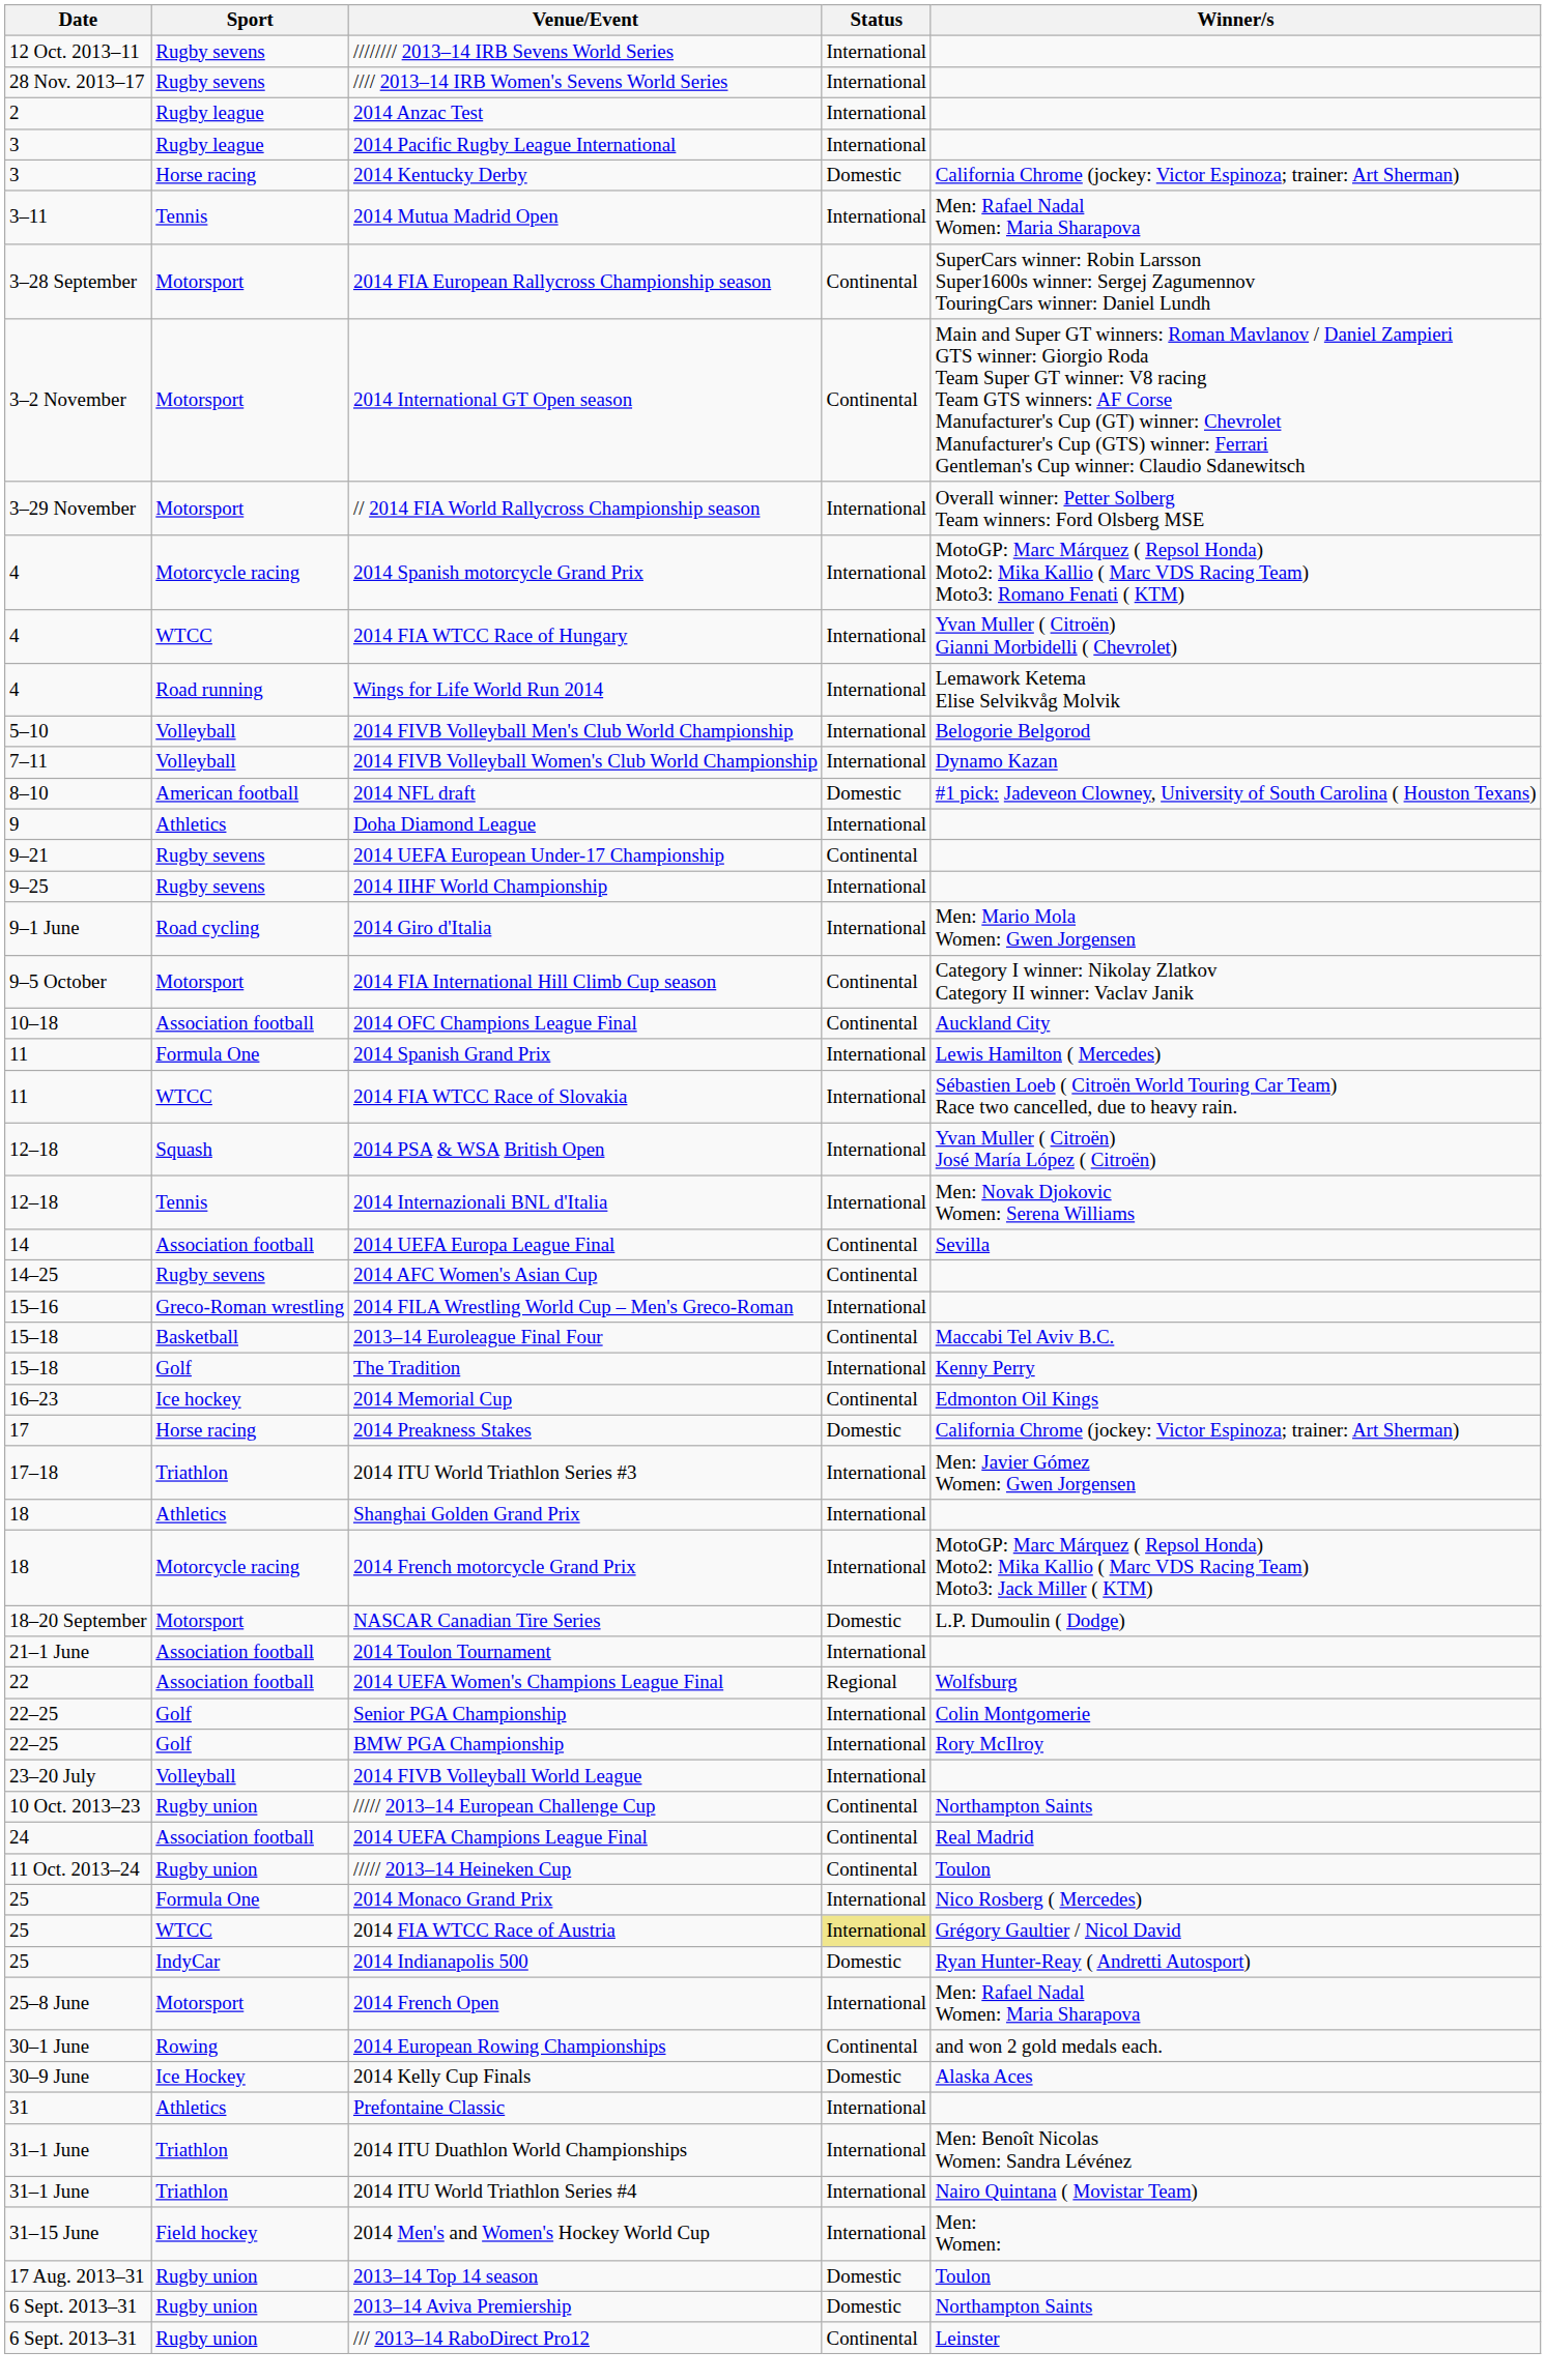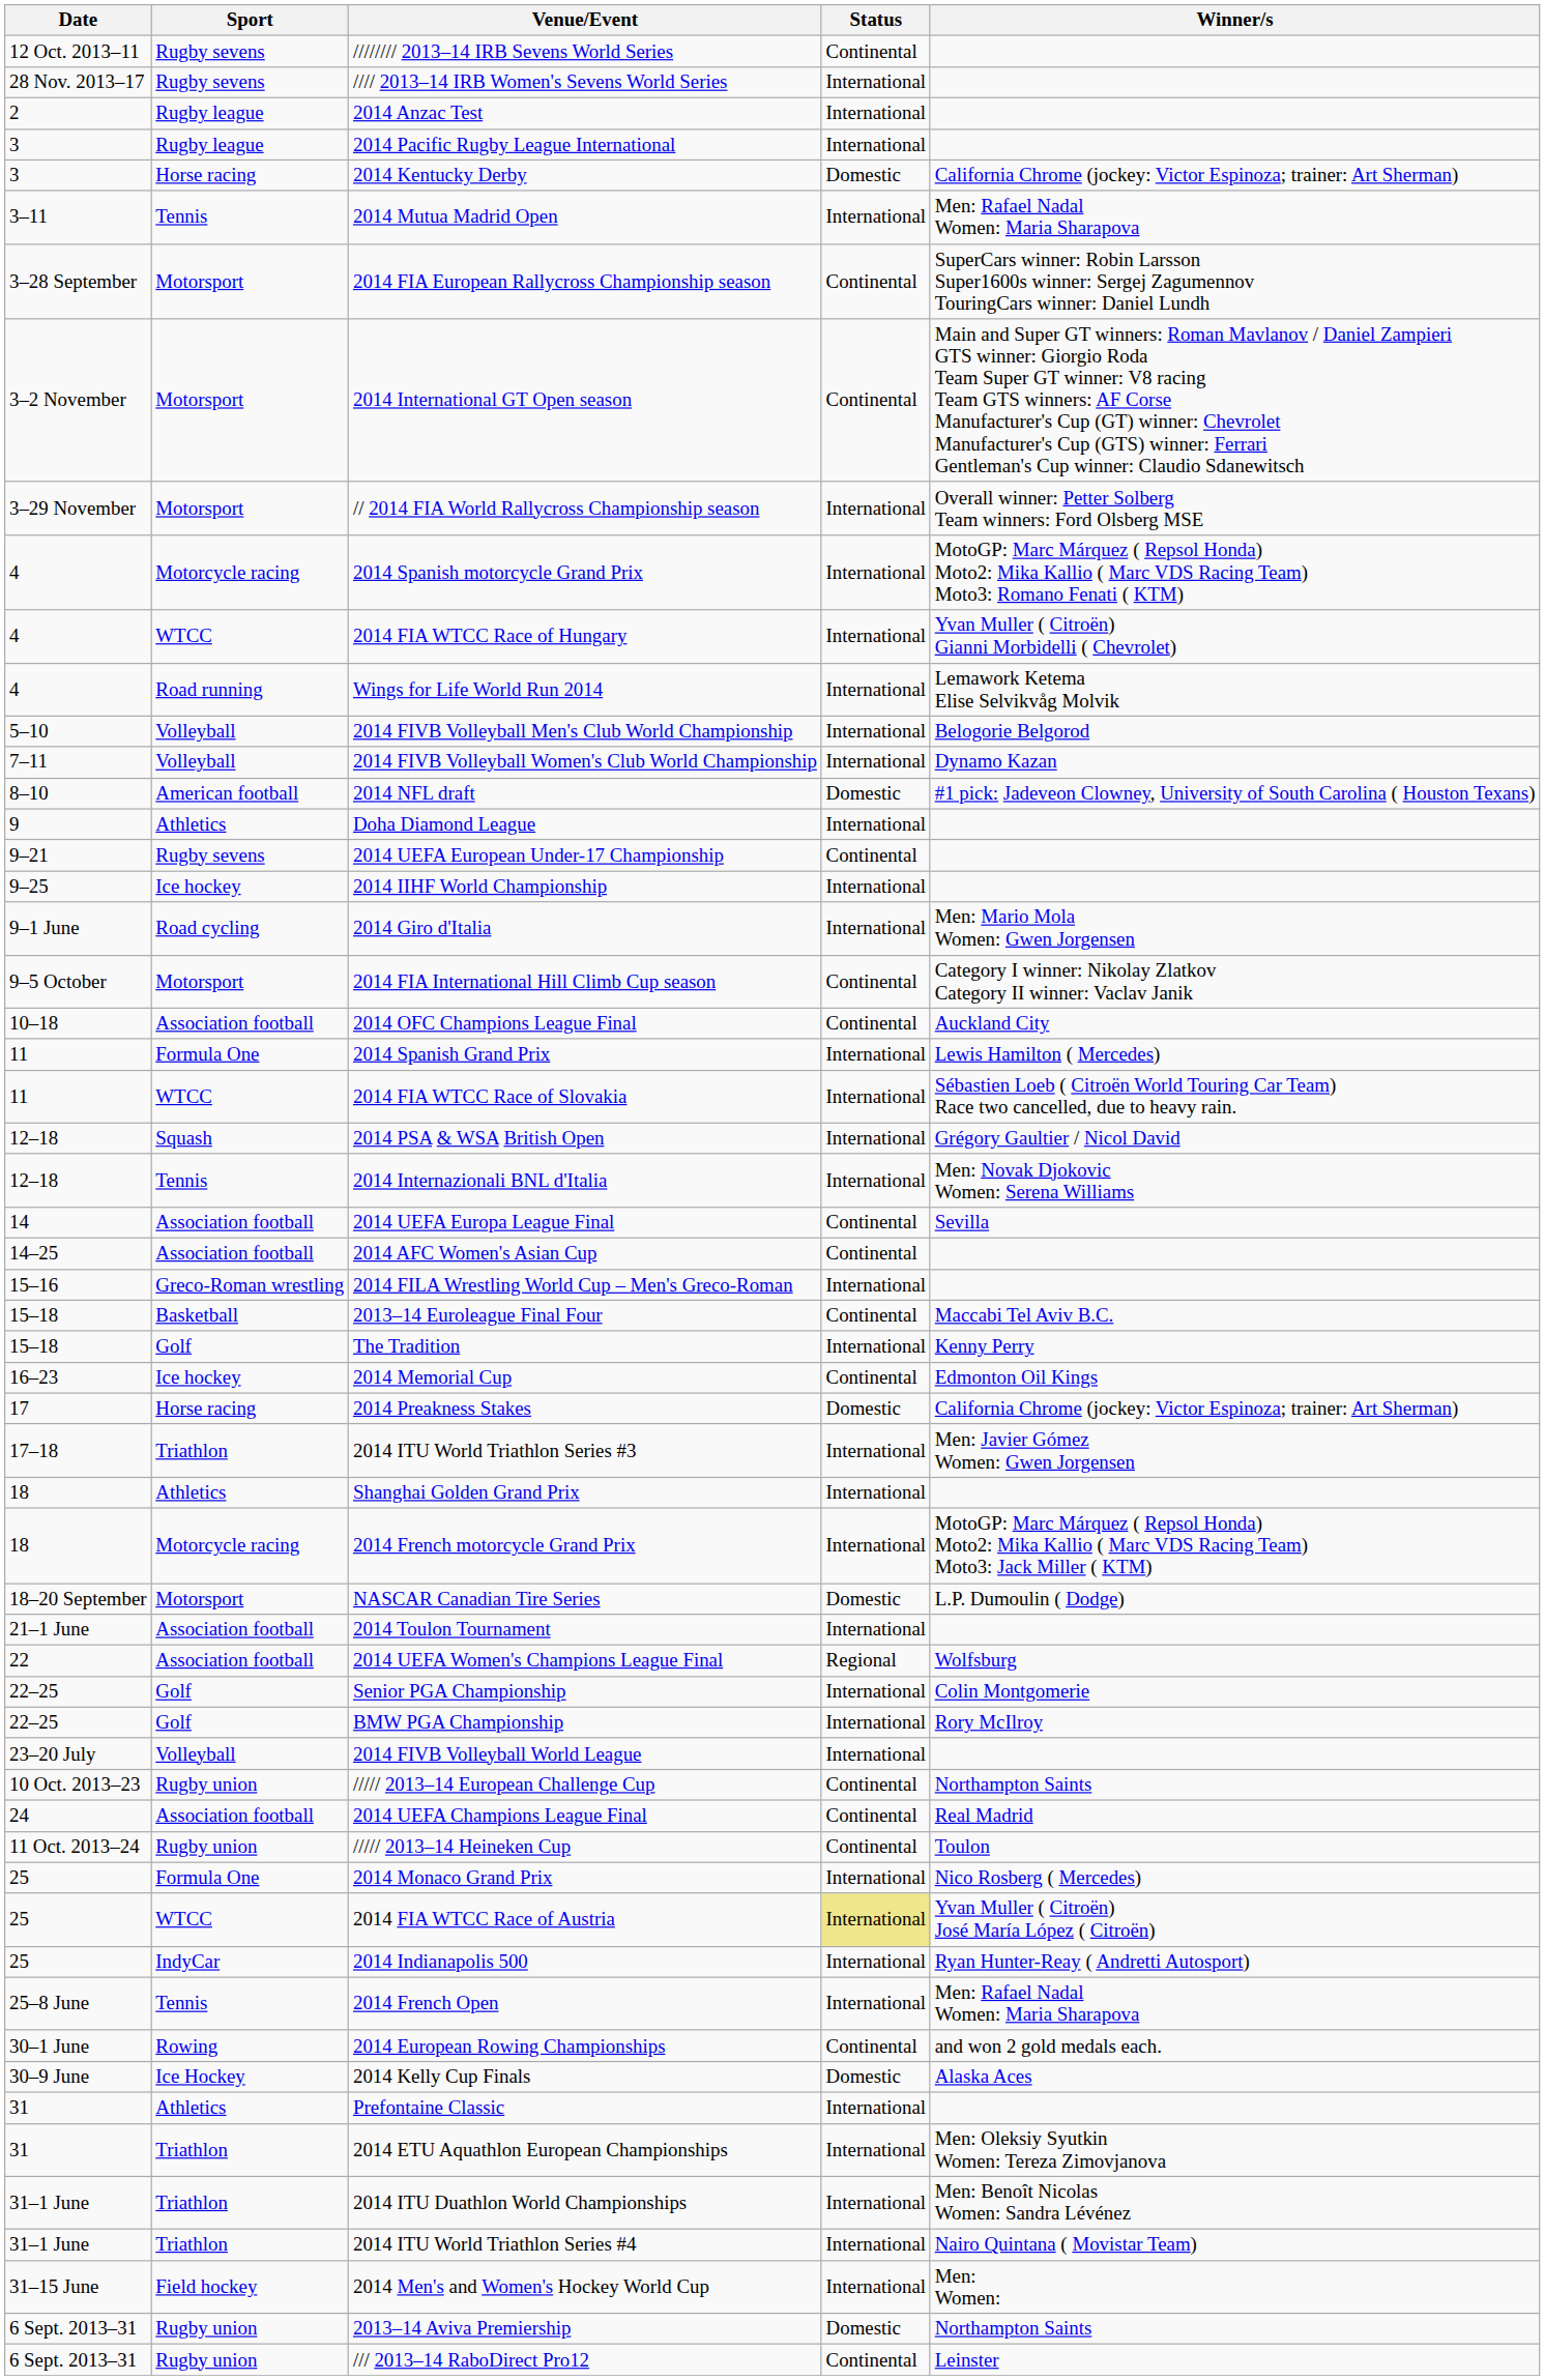//////// 2013–14 IRB Sevens World Series | Status: International -> Continental
2014 IIHF World Championship | Sport: Rugby sevens -> Ice hockey
2014 PSA & WSA British Open | Winner/s: Yvan Muller ( Citroën) José María López ( Citroën) -> Grégory Gaultier / Nicol David
2014 AFC Women's Asian Cup | Sport: Rugby sevens -> Association football
2014 FIA WTCC Race of Austria | Winner/s: Grégory Gaultier / Nicol David -> Yvan Muller ( Citroën) José María López ( Citroën)
2014 Indianapolis 500 | Status: Domestic -> International
2014 French Open | Sport: Motorsport -> Tennis
+ row: 31 | Triathlon | 2014 ETU Aquathlon European Championships | International | Men: Oleksiy Syutkin Women: Tereza Zimovjanova
- row: 17 Aug. 2013–31 | Rugby union | 2013–14 Top 14 season | Domestic | Toulon
